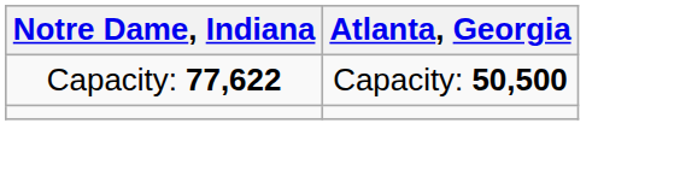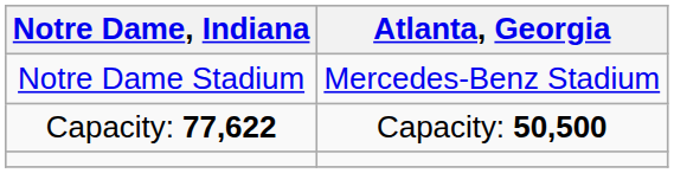+ row: Notre Dame Stadium | Mercedes-Benz Stadium
